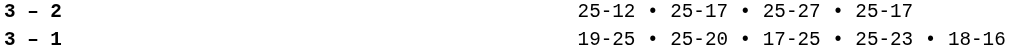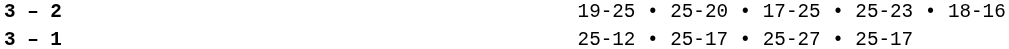3 – 2 | column 4: 25-12 • 25-17 • 25-27 • 25-17 -> 19-25 • 25-20 • 17-25 • 25-23 • 18-16
3 – 1 | column 4: 19-25 • 25-20 • 17-25 • 25-23 • 18-16 -> 25-12 • 25-17 • 25-27 • 25-17
